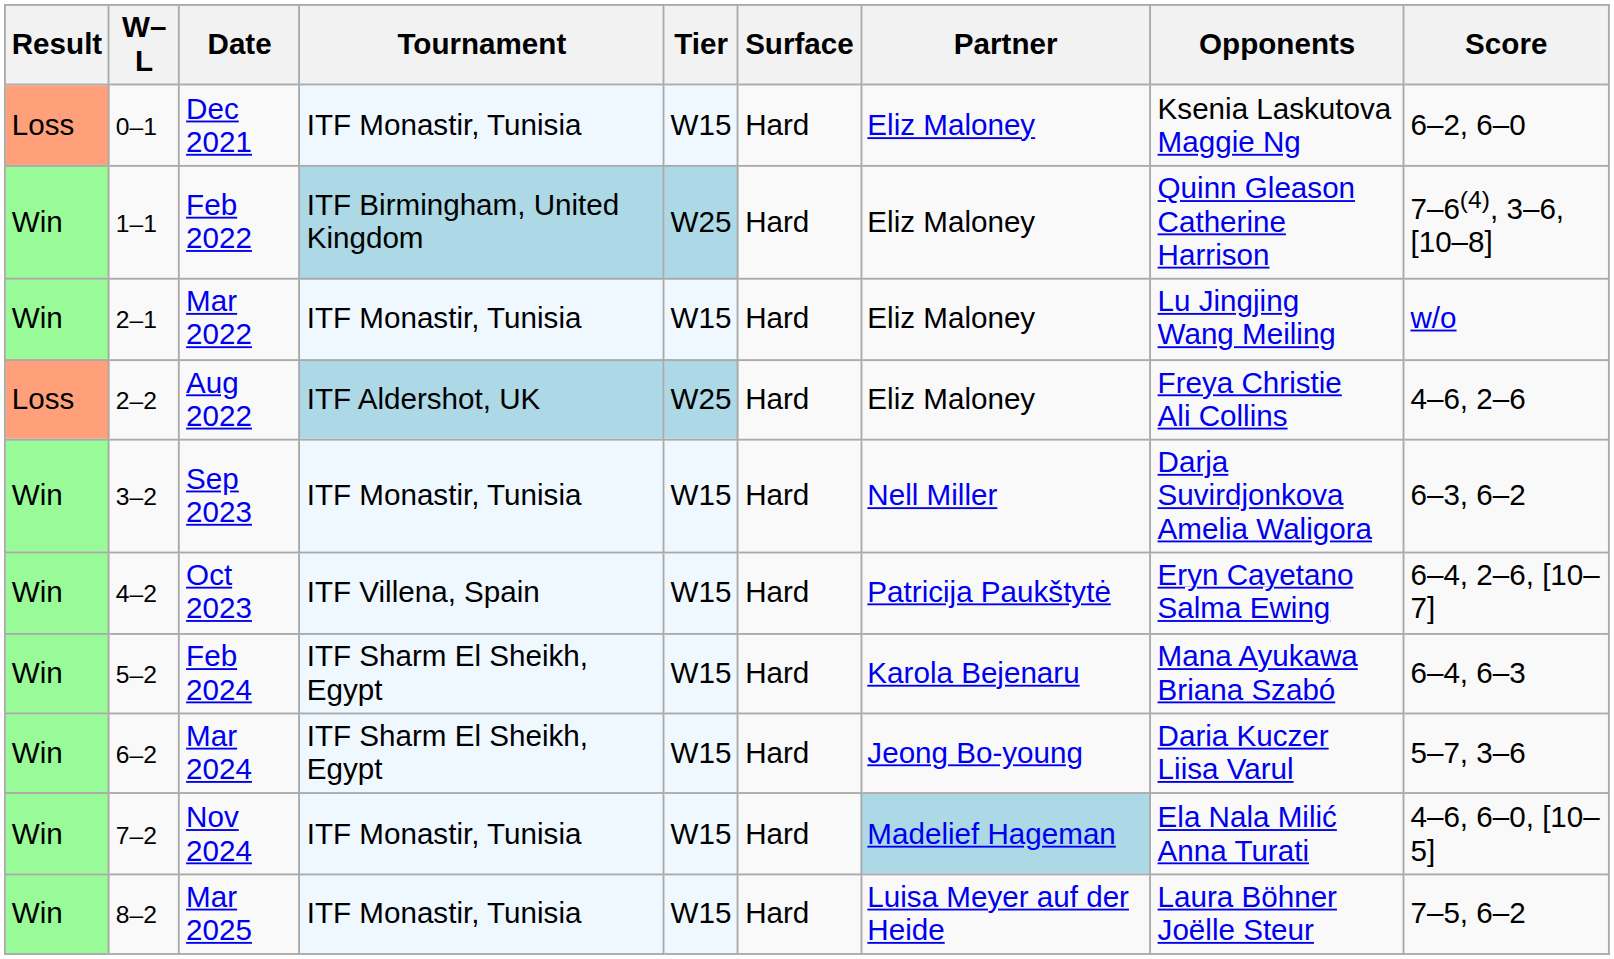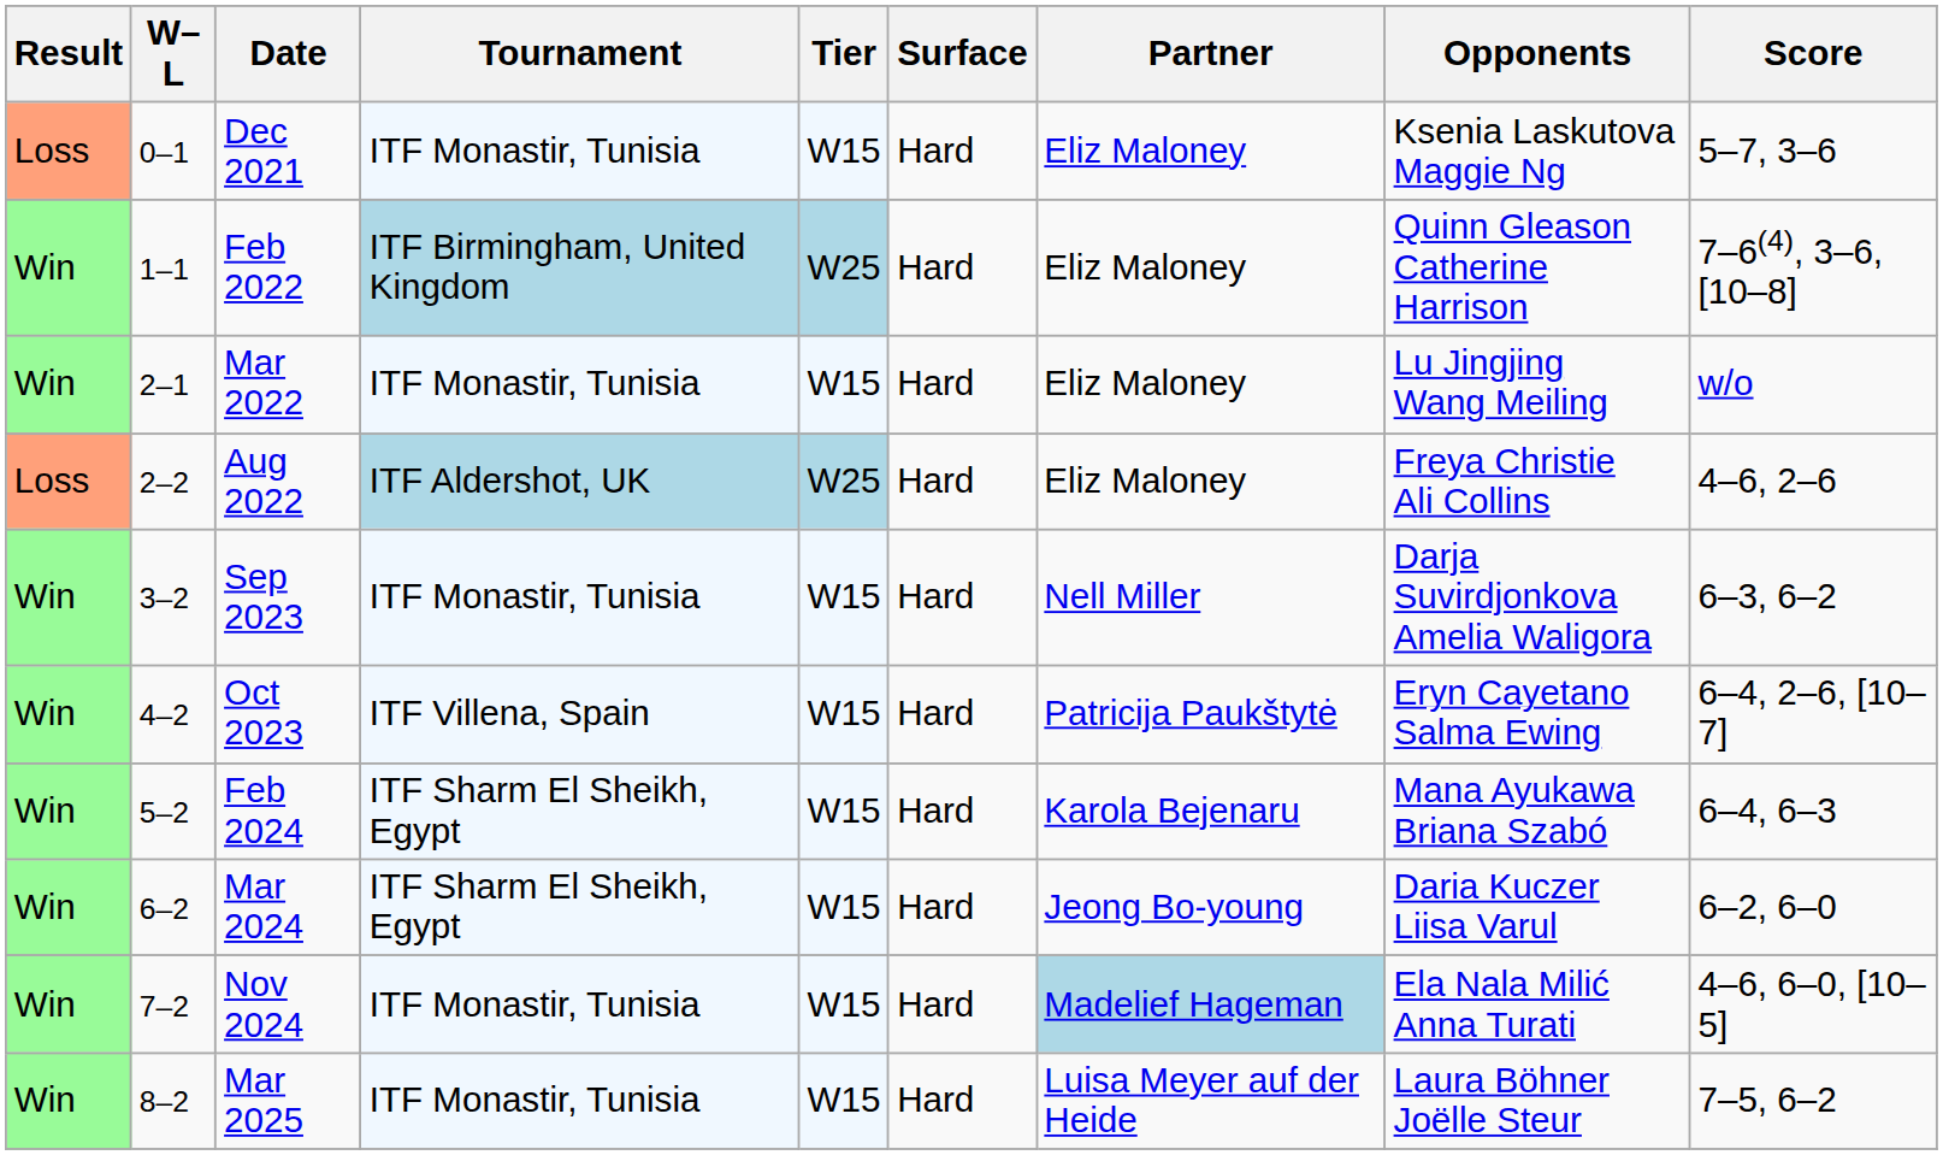Dec 2021 | Score: 6–2, 6–0 -> 5–7, 3–6
Mar 2024 | Score: 5–7, 3–6 -> 6–2, 6–0
